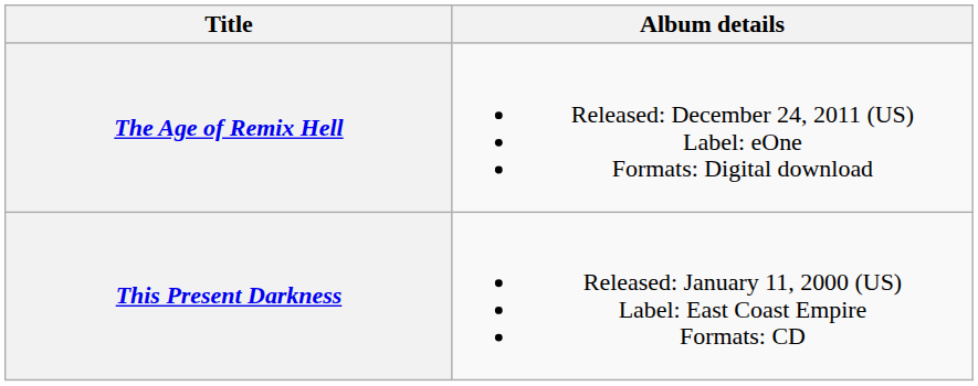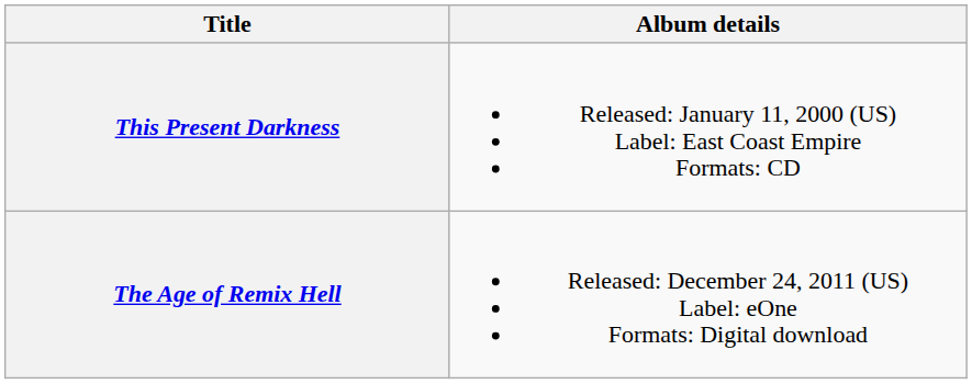rows swapped: This Present Darkness <-> The Age of Remix Hell
